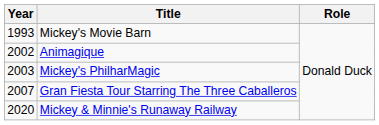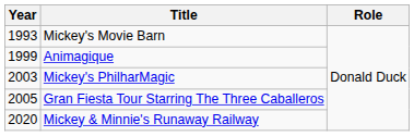Animagique | Year: 2002 -> 1999
Gran Fiesta Tour Starring The Three Caballeros | Year: 2007 -> 2005
